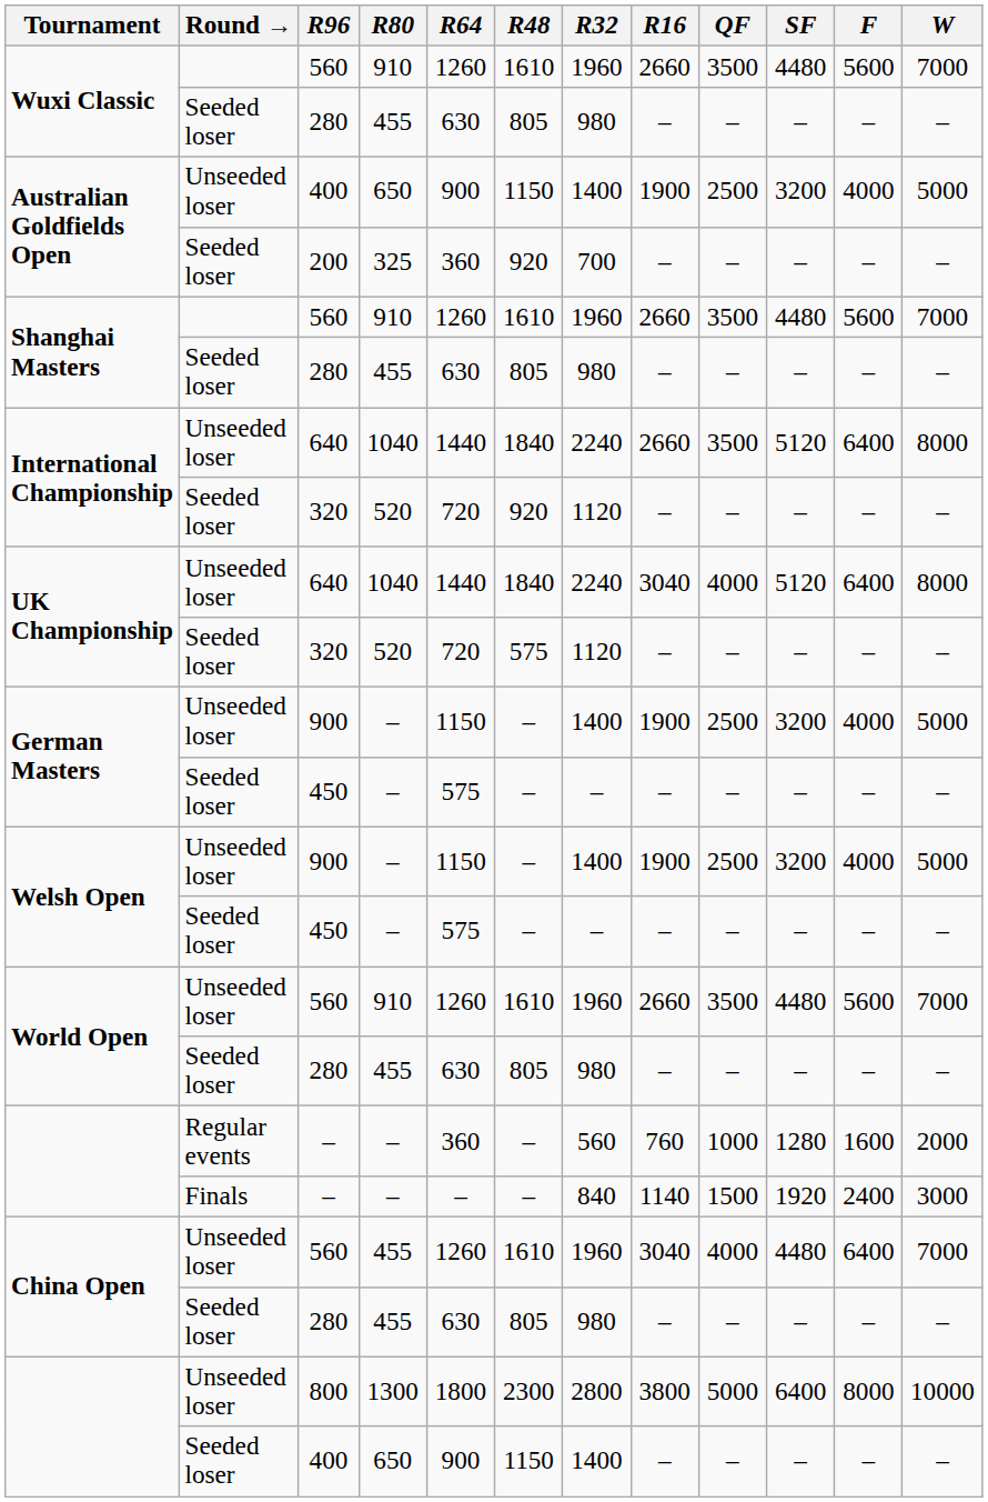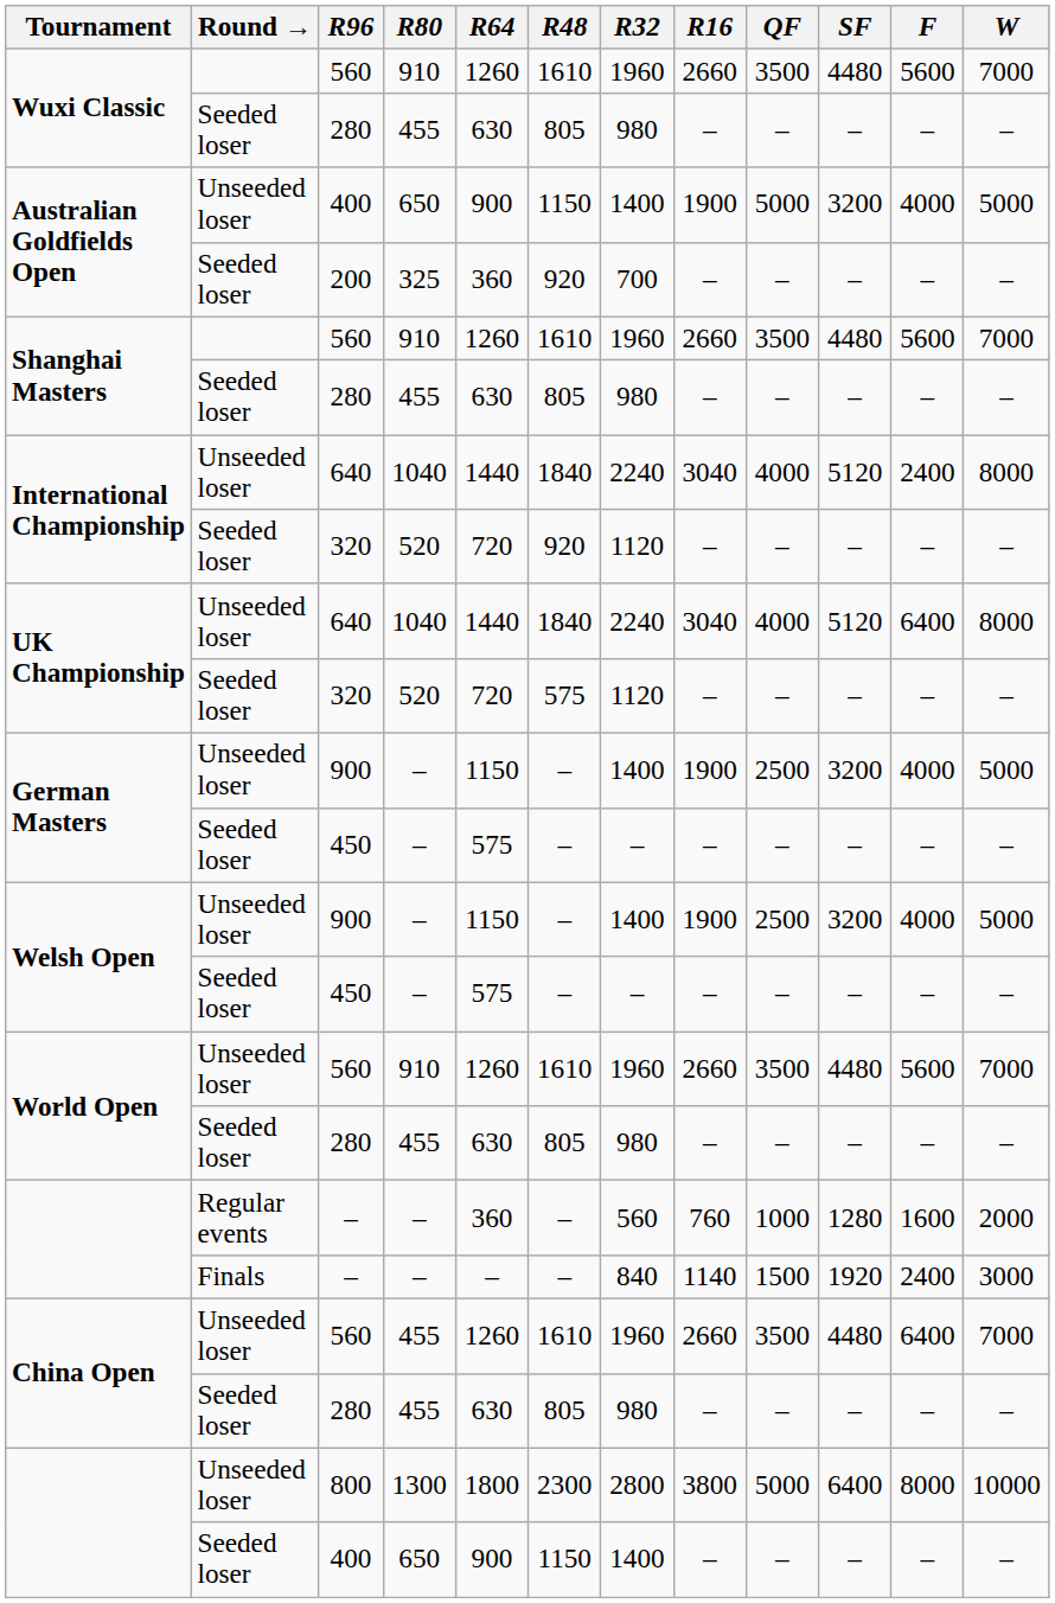Australian Goldfields Open / Unseeded loser | QF: 2500 -> 5000
International Championship / Unseeded loser | R16: 2660 -> 3040
International Championship / Unseeded loser | QF: 3500 -> 4000
International Championship / Unseeded loser | F: 6400 -> 2400
China Open / Unseeded loser | R16: 3040 -> 2660
China Open / Unseeded loser | QF: 4000 -> 3500
